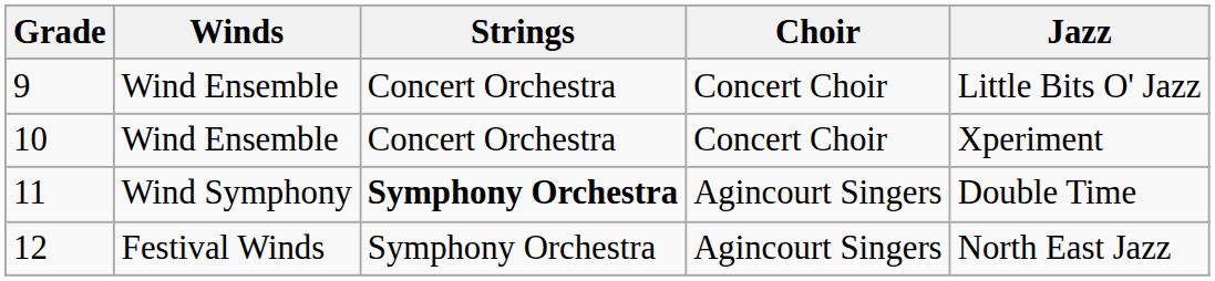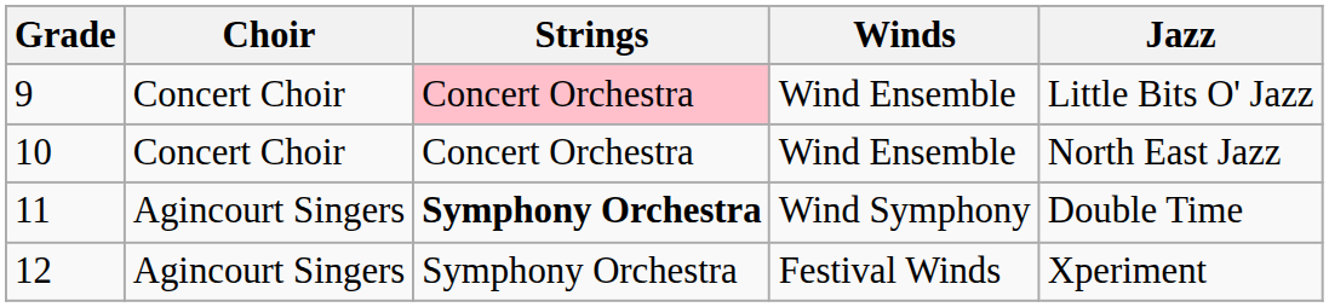columns swapped: Winds <-> Choir
9 | Strings: no background -> pink background
10 | Jazz: Xperiment -> North East Jazz
12 | Jazz: North East Jazz -> Xperiment
